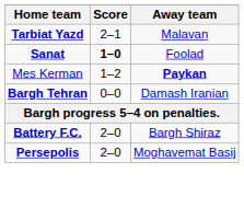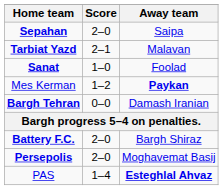+ row: Sepahan | 2–0 | Saipa
Sanat | Score: bold -> normal
+ row: PAS | 1–4 | Esteghlal Ahvaz
